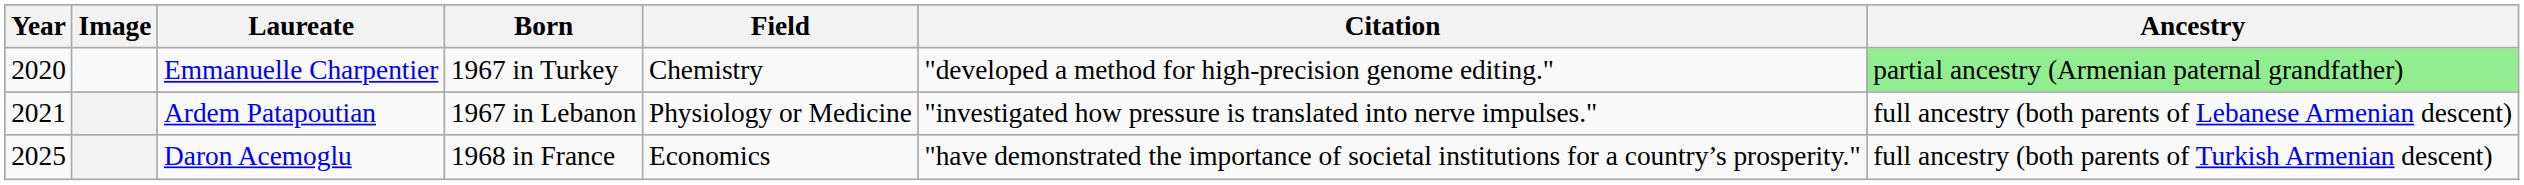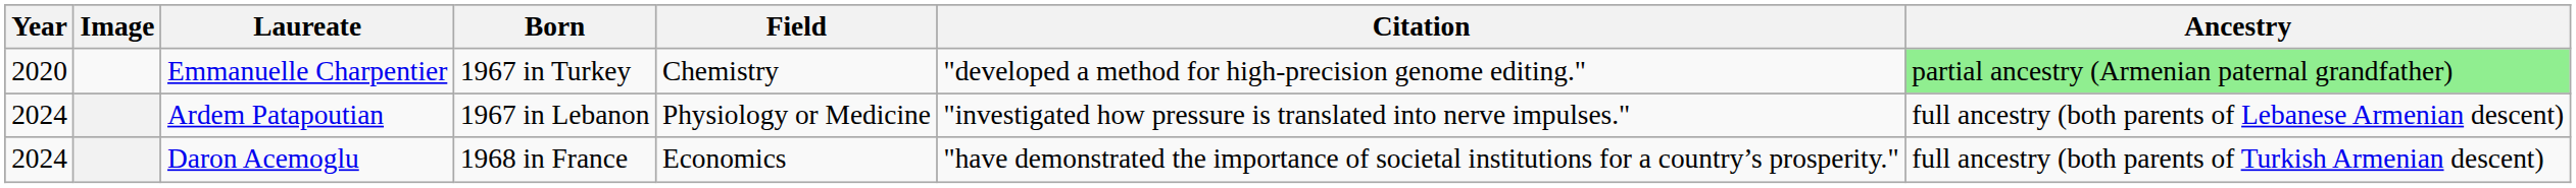Ardem Patapoutian | Year: 2021 -> 2024
Daron Acemoglu | Year: 2025 -> 2024
